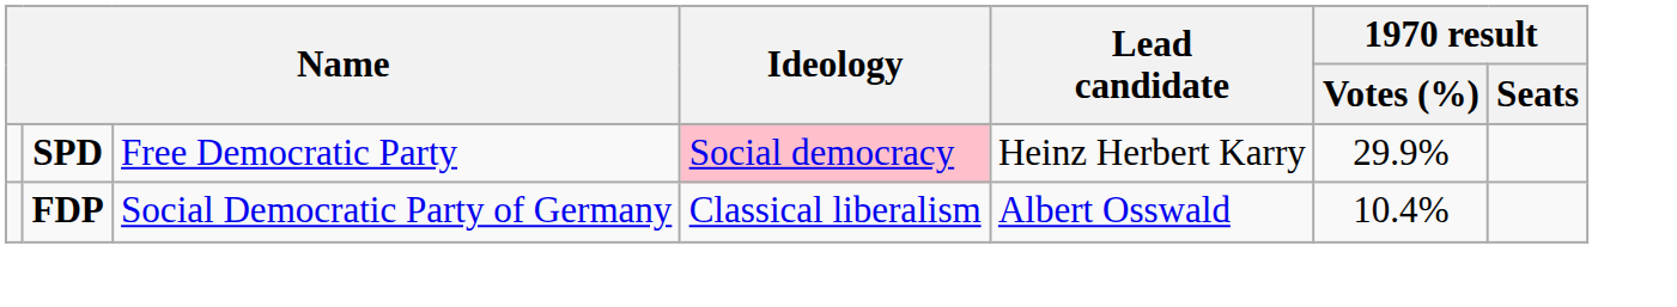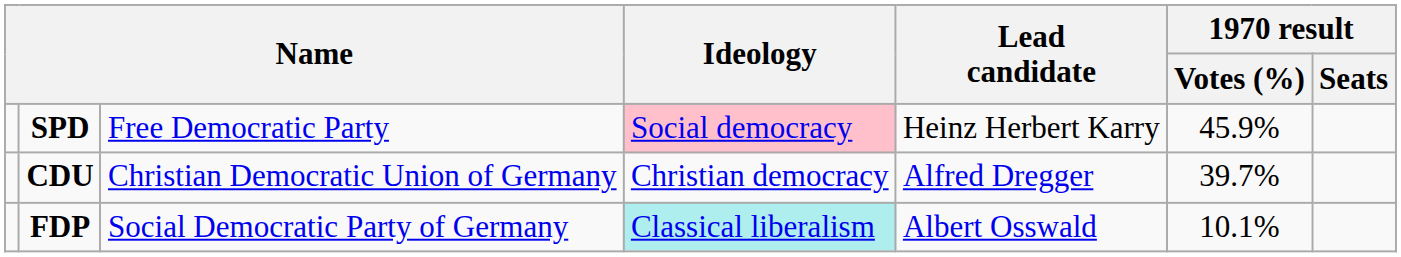SPD | 1970 result / Votes (%): 29.9% -> 45.9%
+ row: CDU | Christian Democratic Union of Germany | Christian democracy | Alfred Dregger | 39.7%
FDP | Ideology: no background -> paleturquoise background
FDP | 1970 result / Votes (%): 10.4% -> 10.1%
